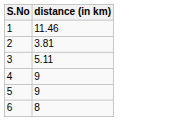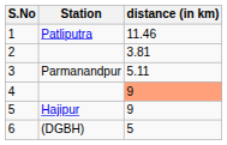+ column: Station | Patliputra | Parmanandpur | Hajipur | (DGBH)
4 | distance (in km): no background -> lightsalmon background
6 | distance (in km): 8 -> 5
